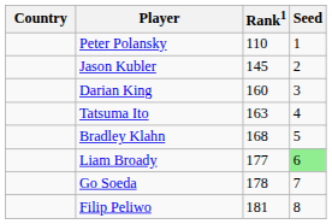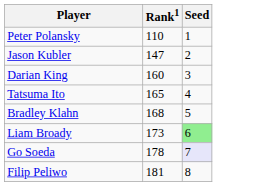- column: Country
Jason Kubler | Rank1: 145 -> 147
Tatsuma Ito | Rank1: 163 -> 165
Liam Broady | Rank1: 177 -> 173
Go Soeda | Seed: no background -> lavender background
